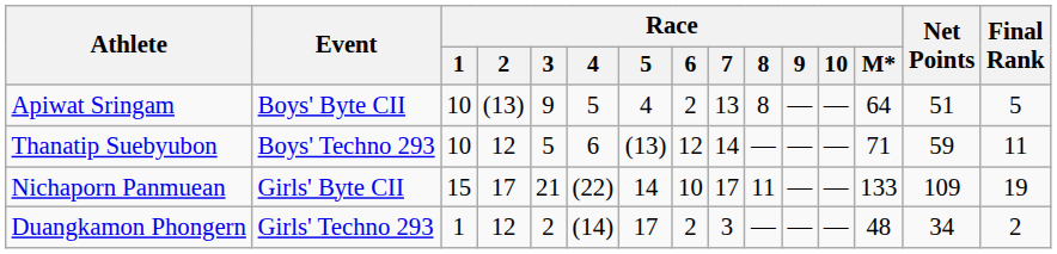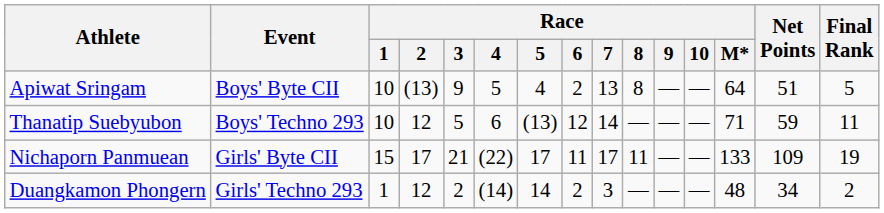Nichaporn Panmuean | Race / 5: 14 -> 17
Nichaporn Panmuean | Race / 6: 10 -> 11
Duangkamon Phongern | Race / 5: 17 -> 14
